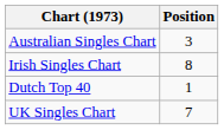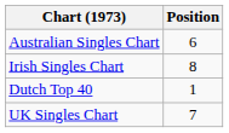Australian Singles Chart | Position: 3 -> 6
